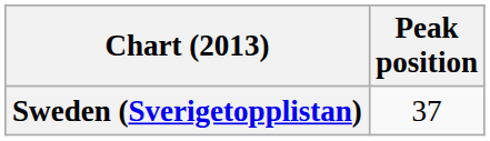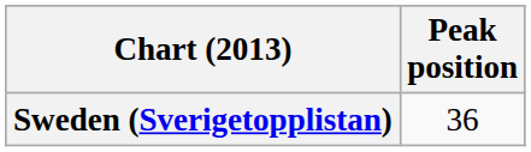Sweden (Sverigetopplistan) | Peak position: 37 -> 36
